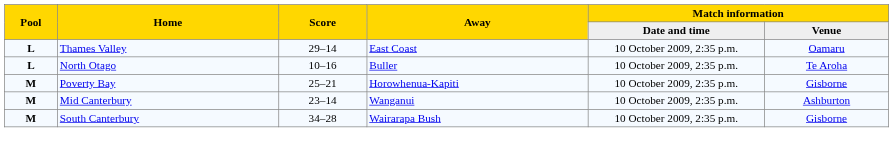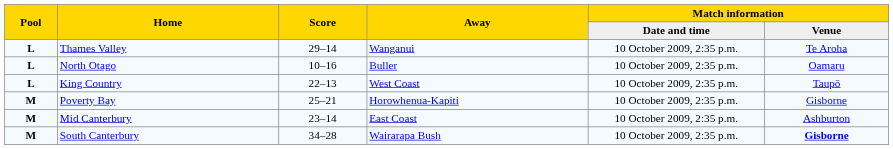Thames Valley | Away: East Coast -> Wanganui
Thames Valley | Match information / Venue: Oamaru -> Te Aroha
North Otago | Match information / Venue: Te Aroha -> Oamaru
+ row: L | King Country | 22–13 | West Coast | 10 October 2009, 2:35 p.m. | Taupō
Mid Canterbury | Away: Wanganui -> East Coast
South Canterbury | Match information / Venue: normal -> bold
